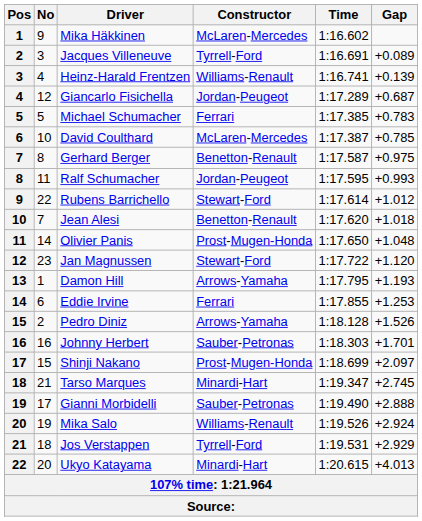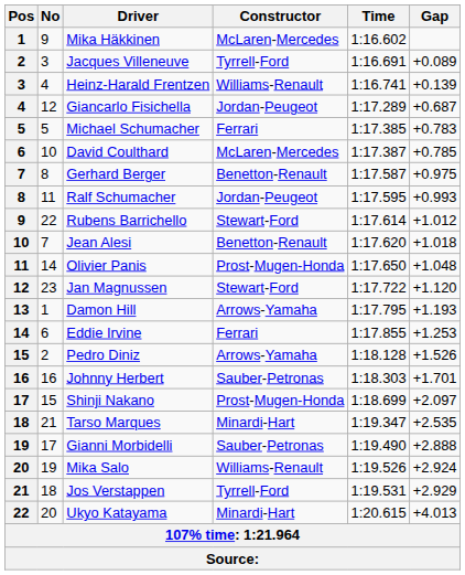Tarso Marques | Gap: +2.745 -> +2.535
